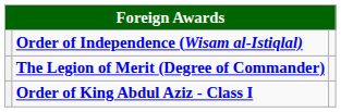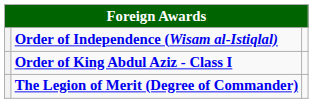rows swapped: Order of King Abdul Aziz - Class I <-> The Legion of Merit (Degree of Commander)
